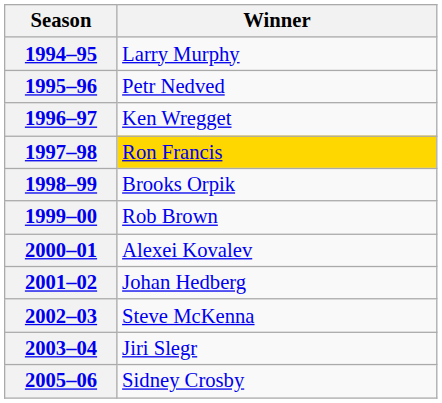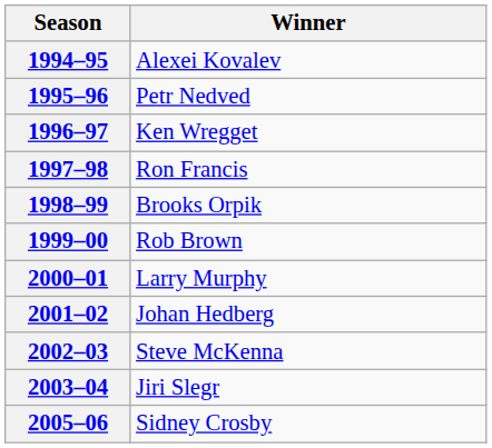1994–95 | Winner: Larry Murphy -> Alexei Kovalev
1997–98 | Winner: gold background -> no background
2000–01 | Winner: Alexei Kovalev -> Larry Murphy
